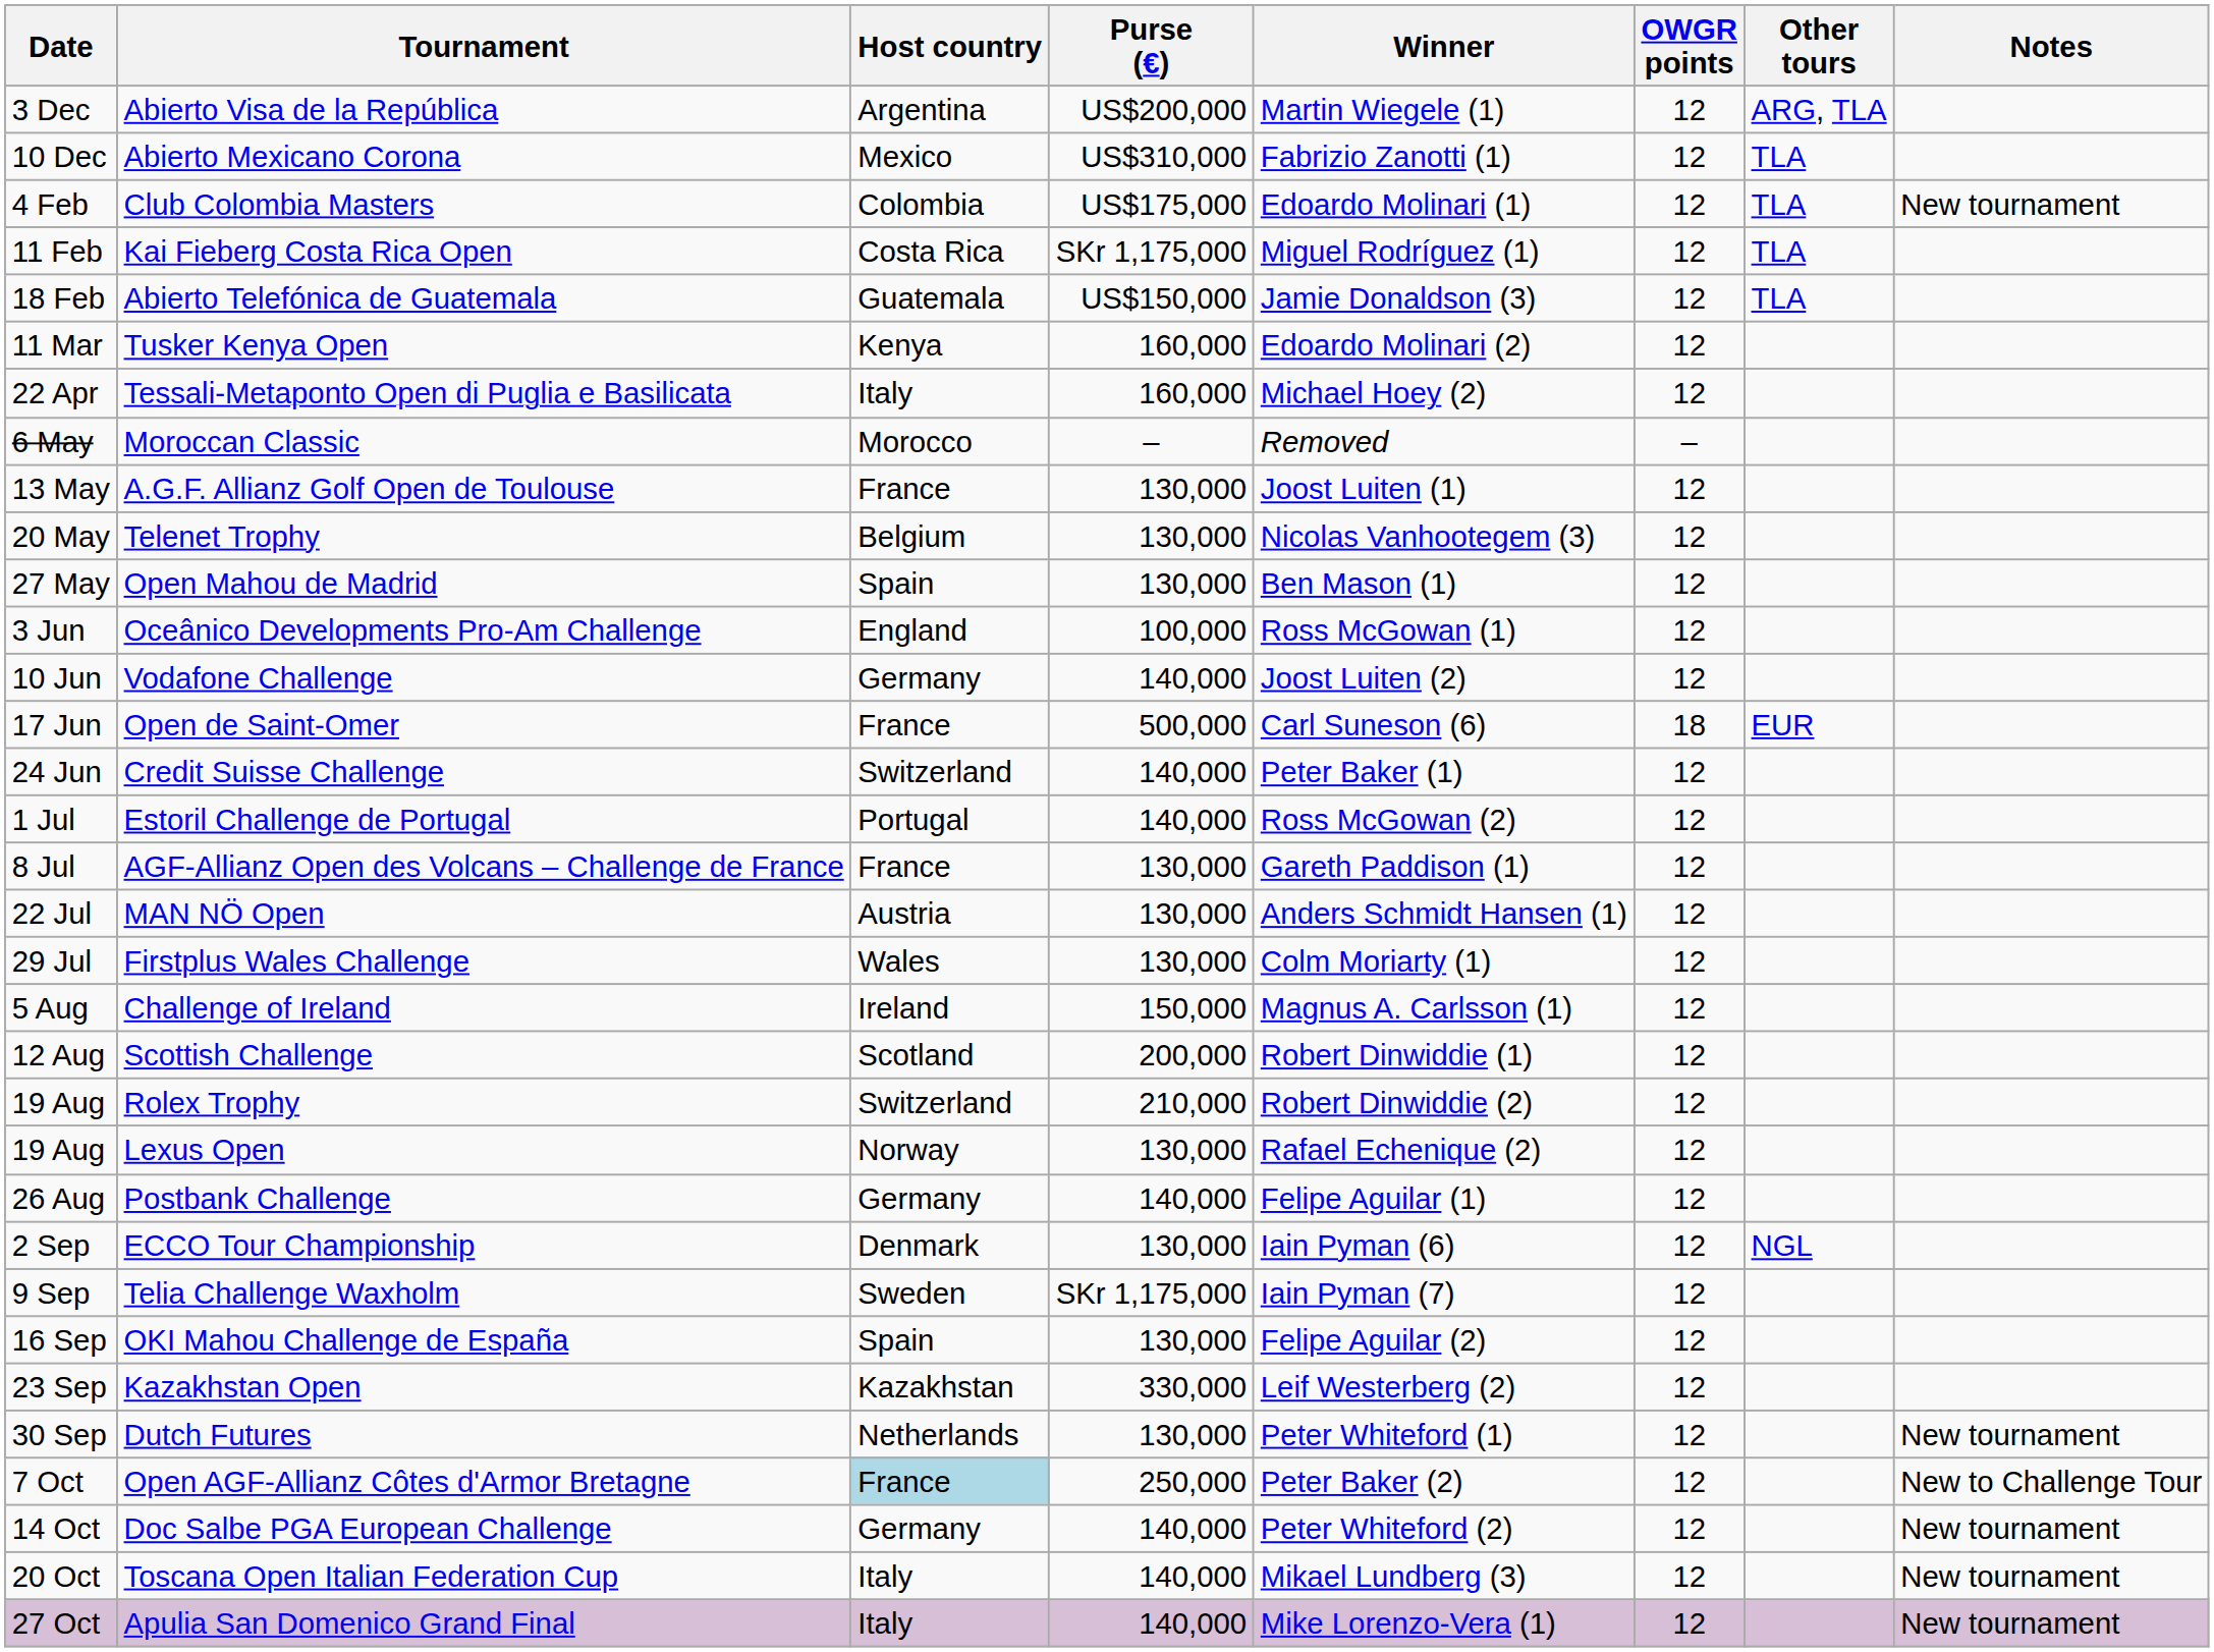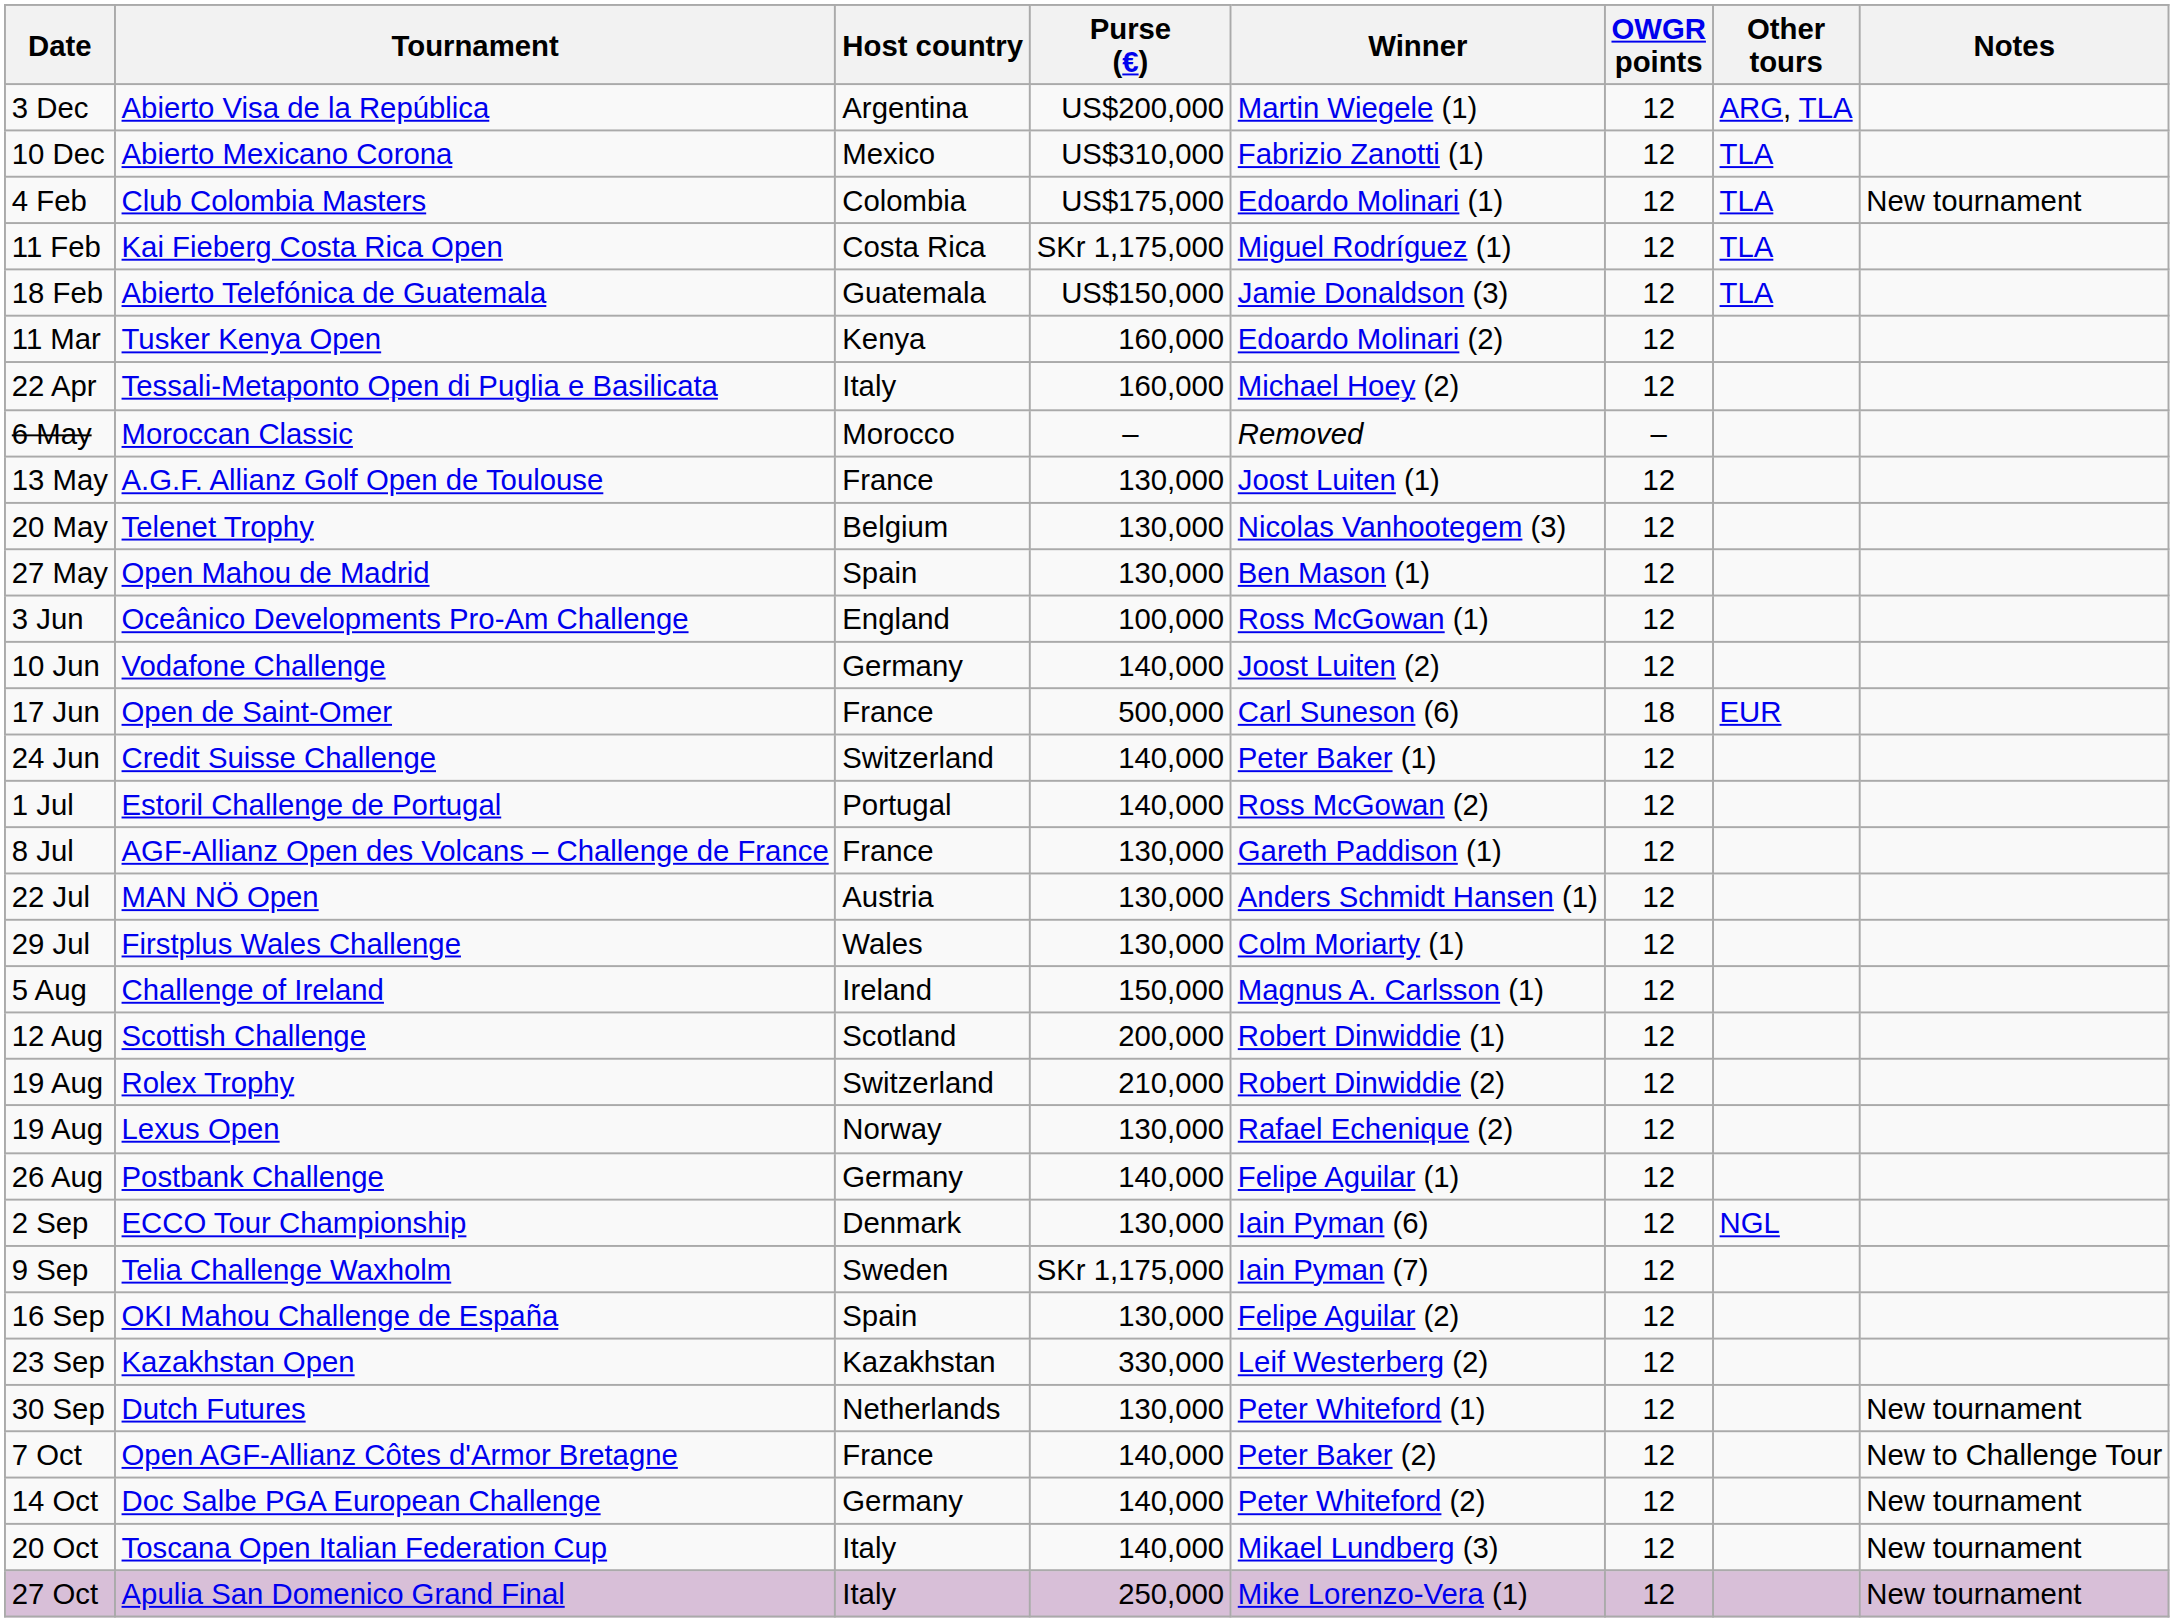Open AGF-Allianz Côtes d'Armor Bretagne | Host country: lightblue background -> no background
Open AGF-Allianz Côtes d'Armor Bretagne | Purse (€): 250,000 -> 140,000
Apulia San Domenico Grand Final | Purse (€): 140,000 -> 250,000
